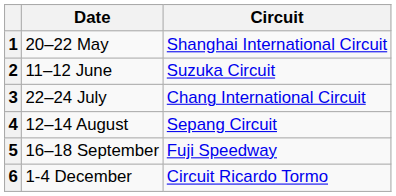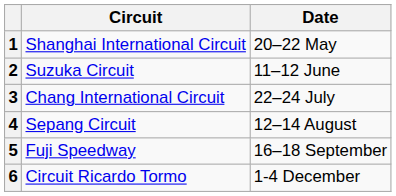columns swapped: Circuit <-> Date
